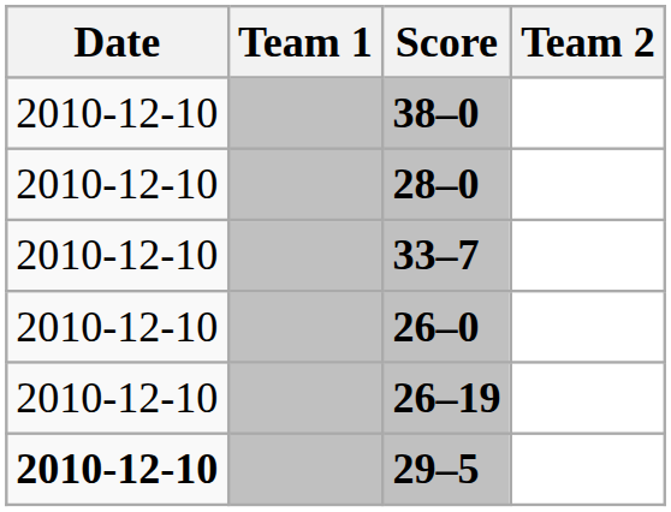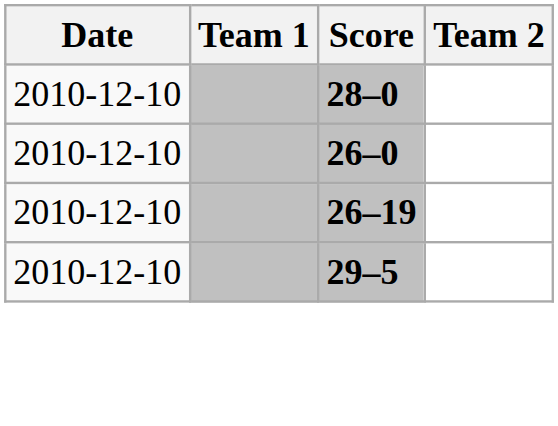- row: 2010-12-10 | 38–0
- row: 2010-12-10 | 33–7
29–5 | Date: bold -> normal
